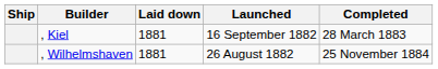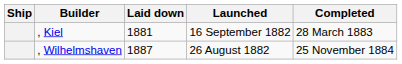, Wilhelmshaven | Laid down: 1881 -> 1887
